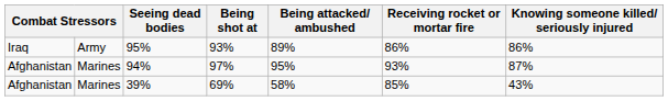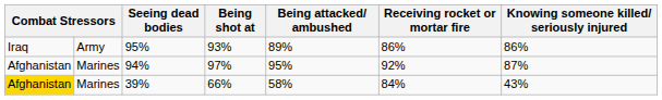94% | Receiving rocket or mortar fire: 93% -> 92%
39% | column 1: no background -> gold background
39% | Being shot at: 69% -> 66%
39% | Receiving rocket or mortar fire: 85% -> 84%
